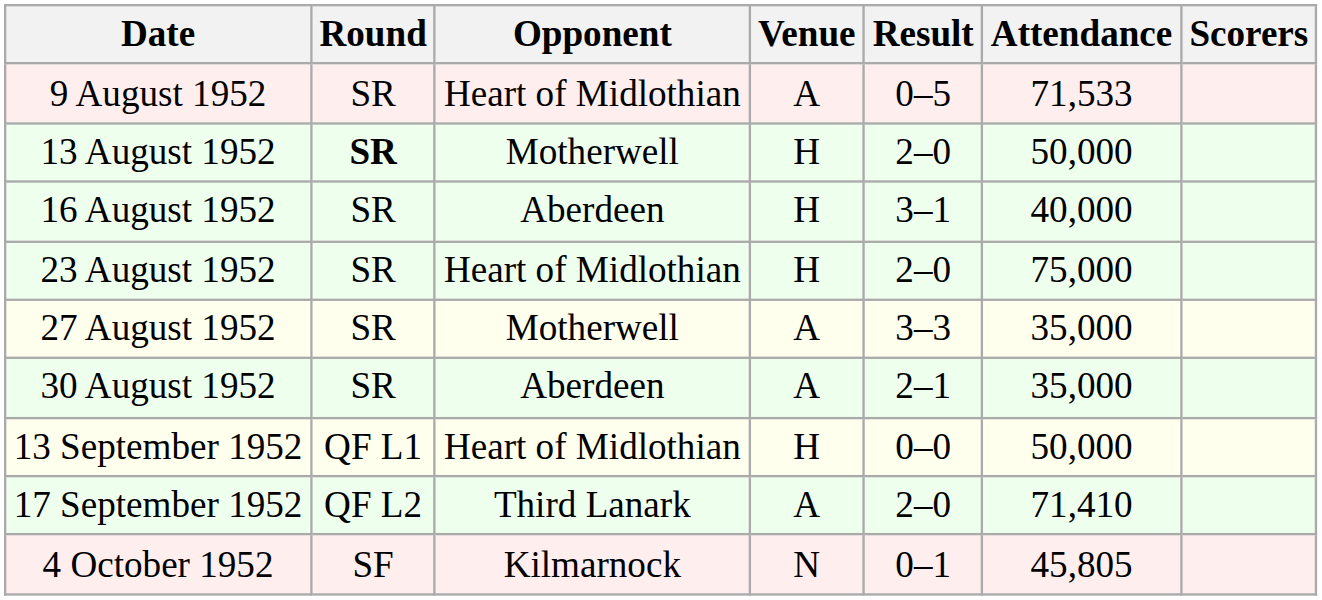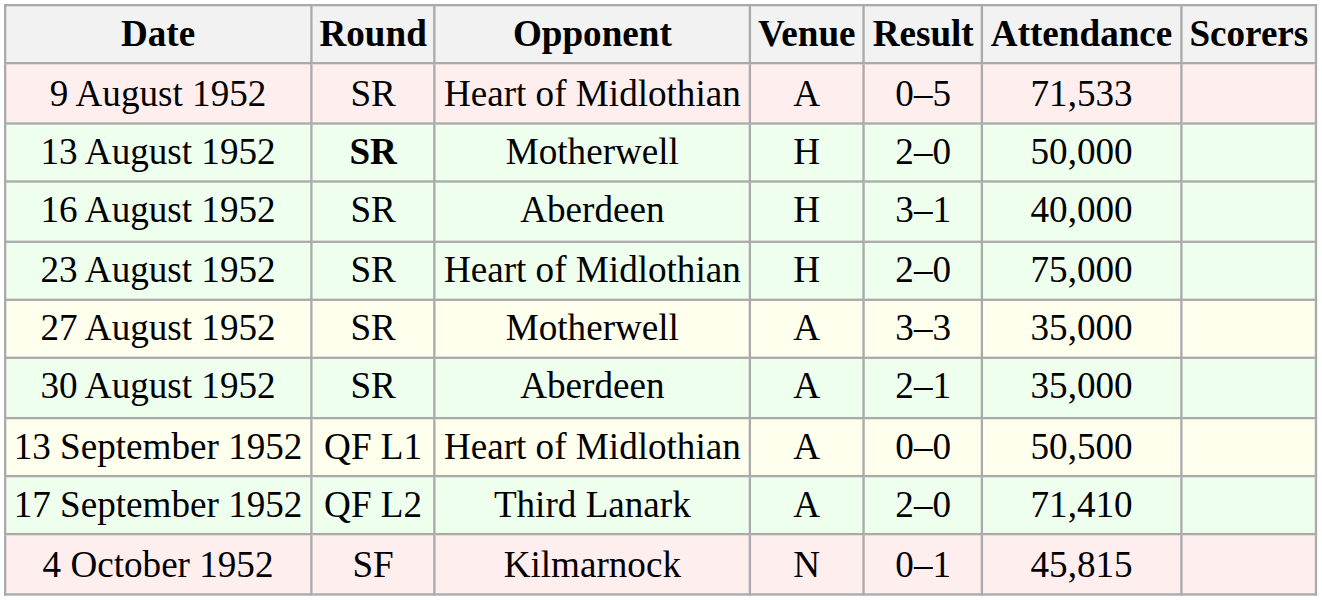13 September 1952 | Venue: H -> A
13 September 1952 | Attendance: 50,000 -> 50,500
4 October 1952 | Attendance: 45,805 -> 45,815
